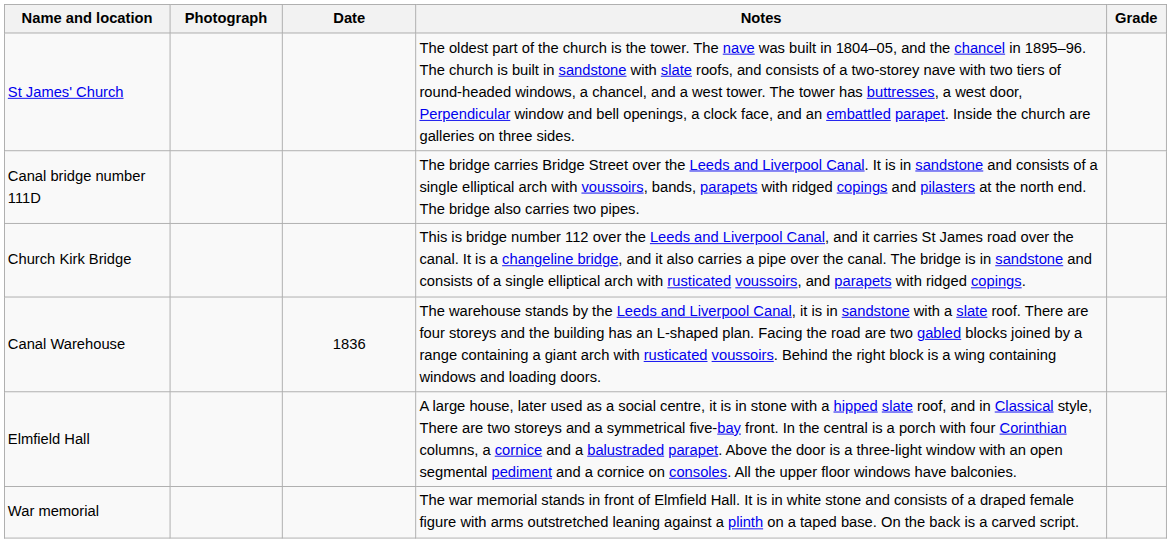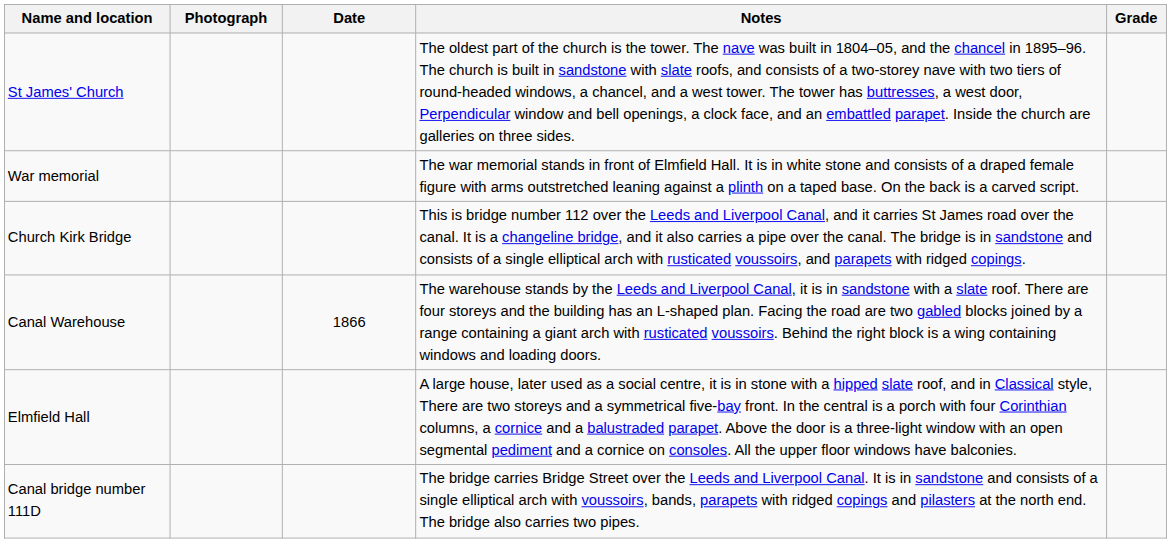rows swapped: Canal bridge number 111D <-> War memorial
Canal Warehouse | Date: 1836 -> 1866
